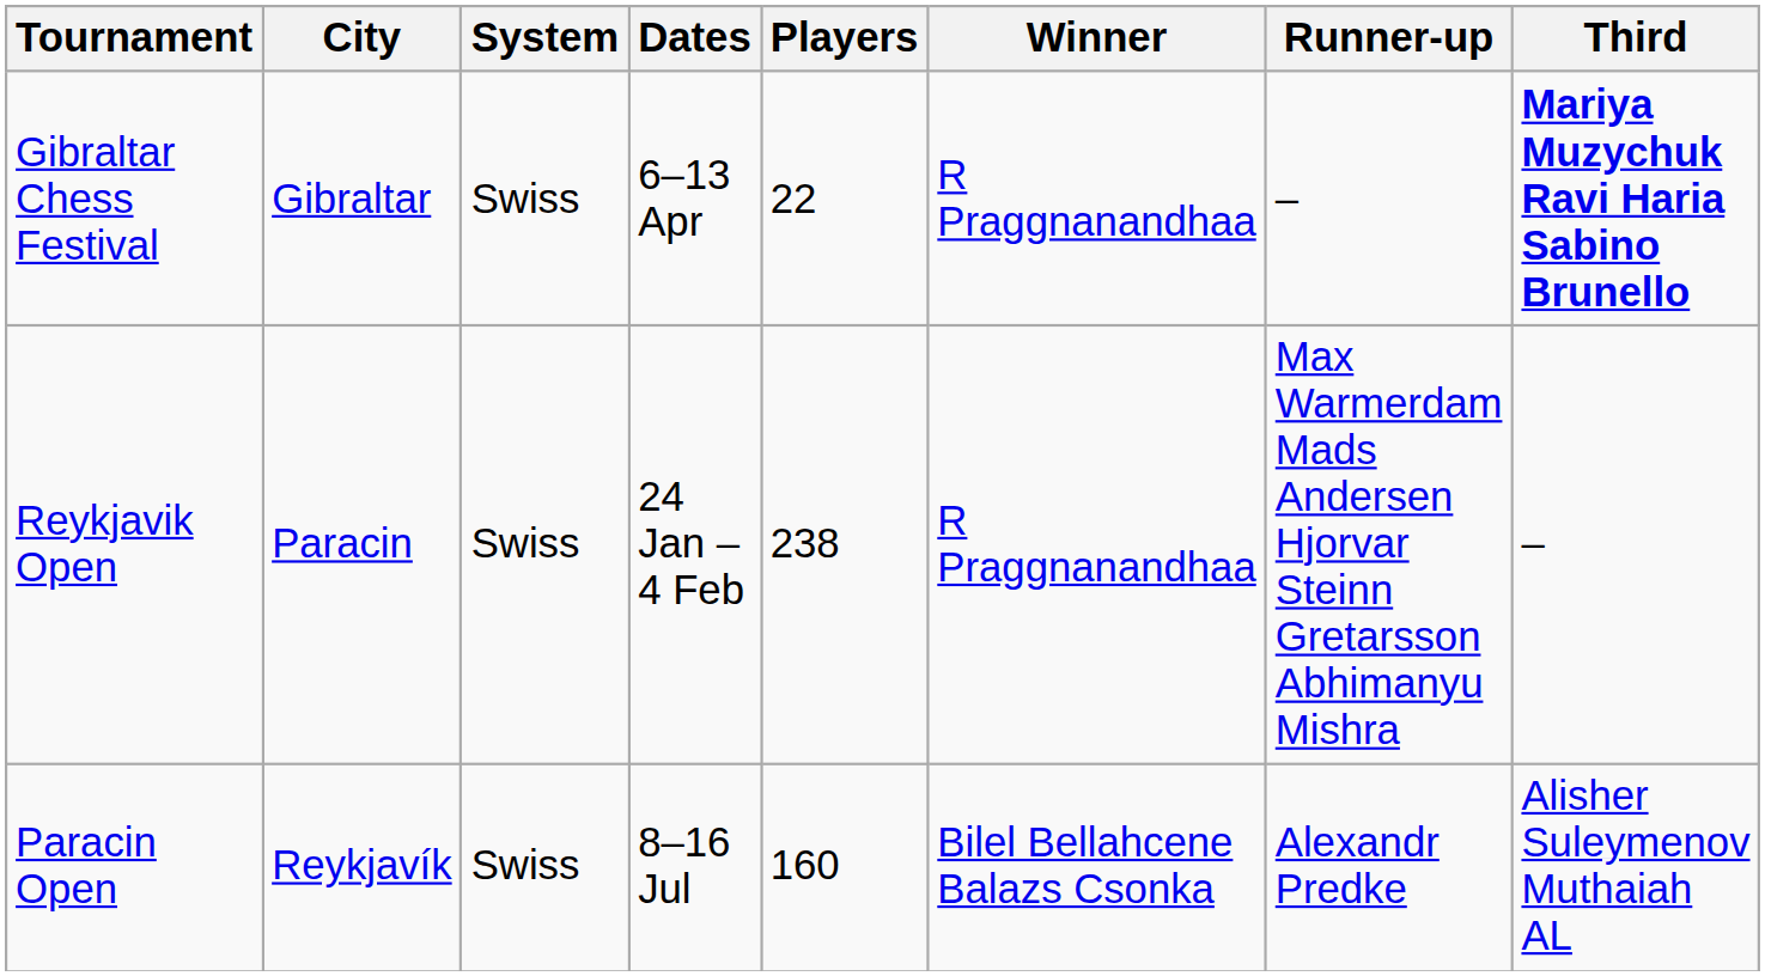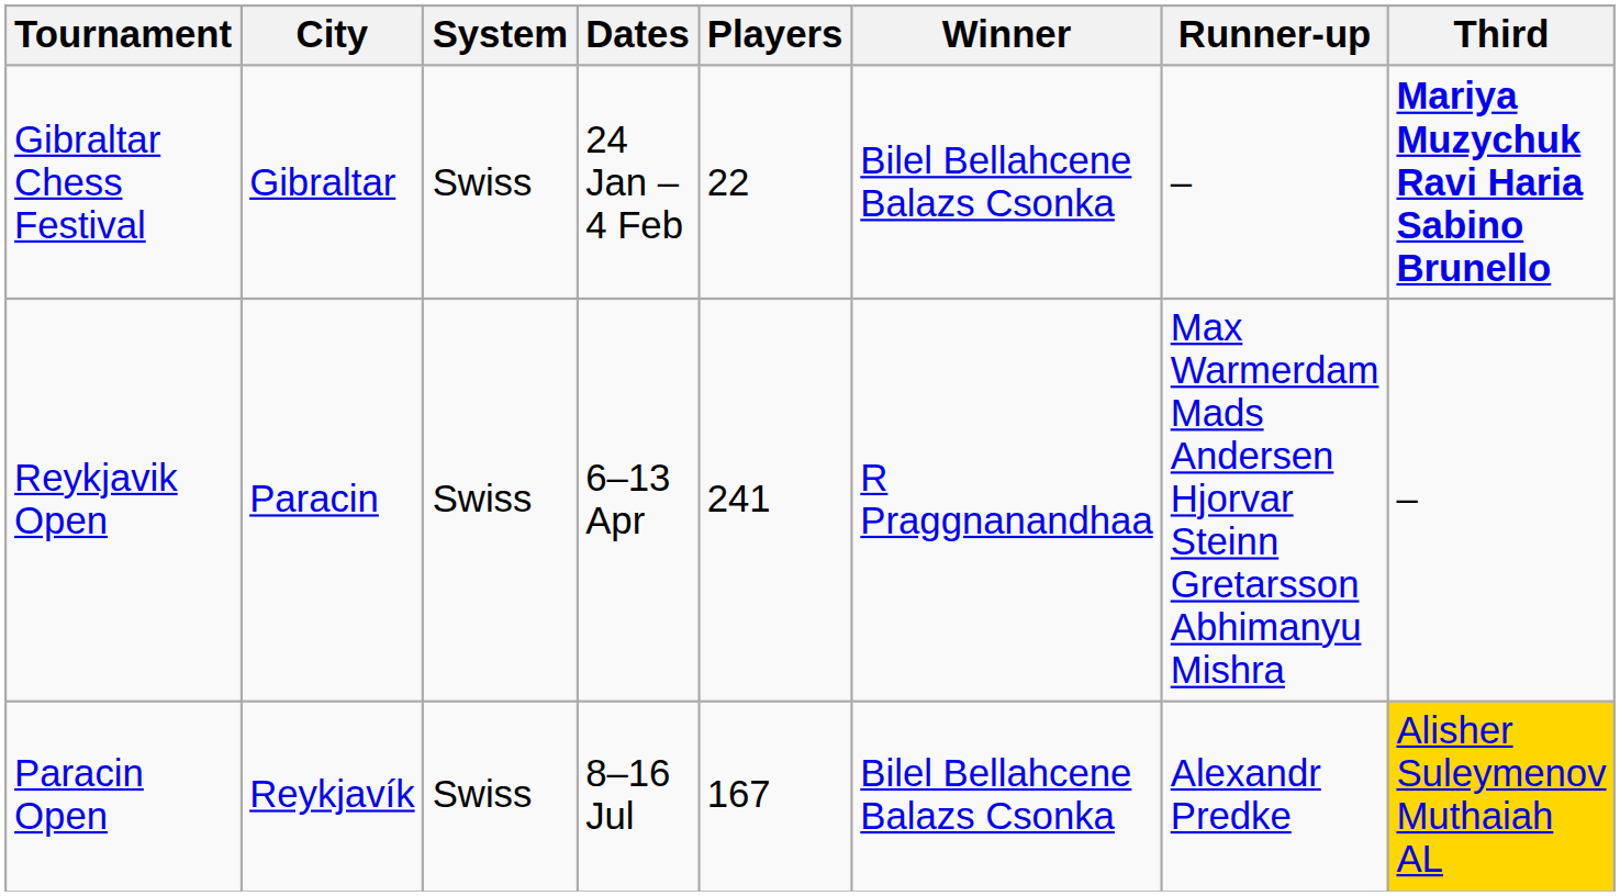Gibraltar Chess Festival | Dates: 6–13 Apr -> 24 Jan – 4 Feb
Gibraltar Chess Festival | Winner: R Praggnanandhaa -> Bilel Bellahcene Balazs Csonka
Reykjavik Open | Dates: 24 Jan – 4 Feb -> 6–13 Apr
Reykjavik Open | Players: 238 -> 241
Paracin Open | Players: 160 -> 167
Paracin Open | Third: no background -> gold background
